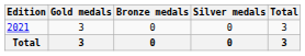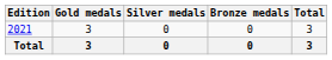columns swapped: Silver medals <-> Bronze medals
